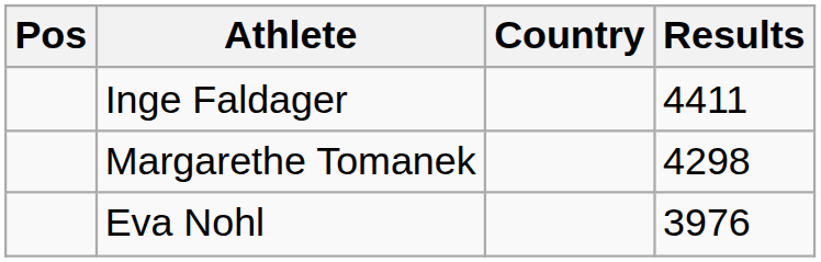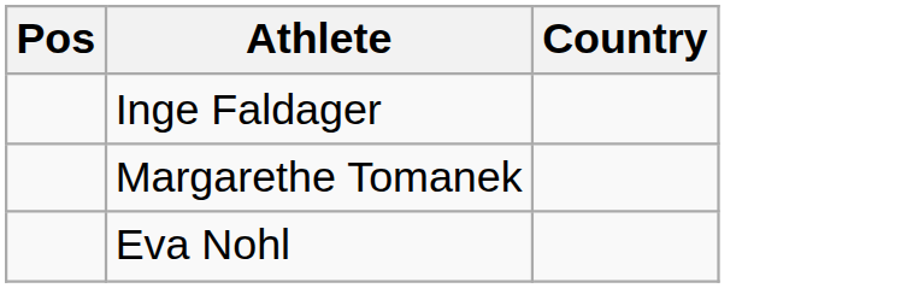- column: Results | 4411 | 4298 | 3976
